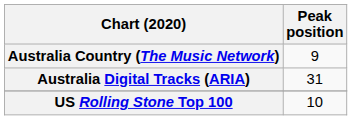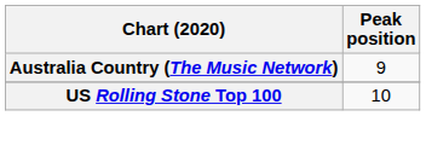- row: Australia Digital Tracks (ARIA) | 31
